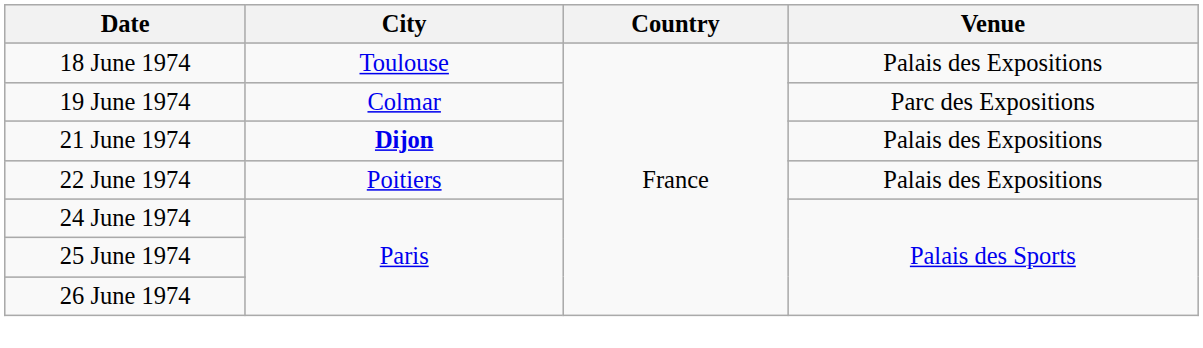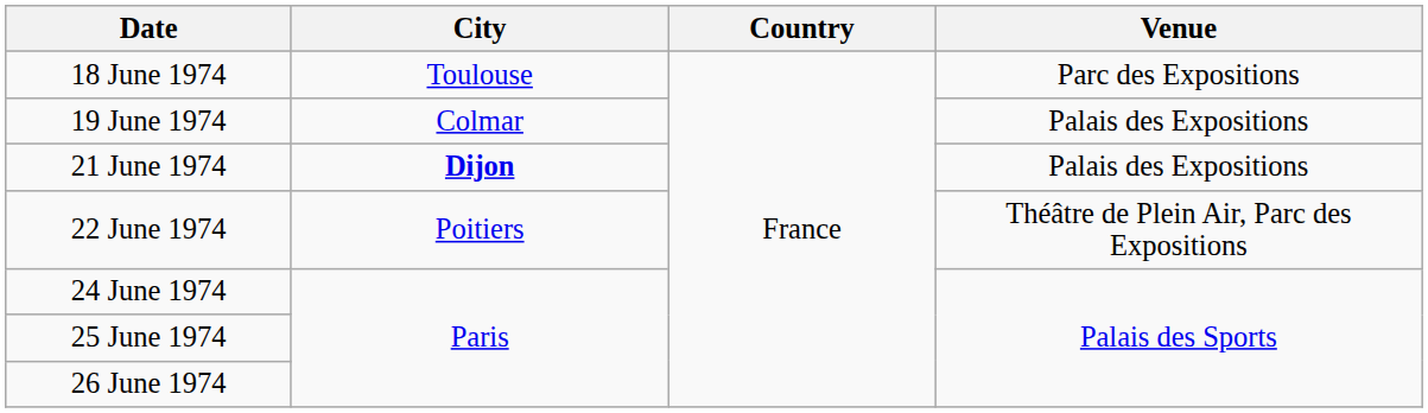18 June 1974 | Venue: Palais des Expositions -> Parc des Expositions
19 June 1974 | Venue: Parc des Expositions -> Palais des Expositions
22 June 1974 | Venue: Palais des Expositions -> Théâtre de Plein Air, Parc des Expositions
